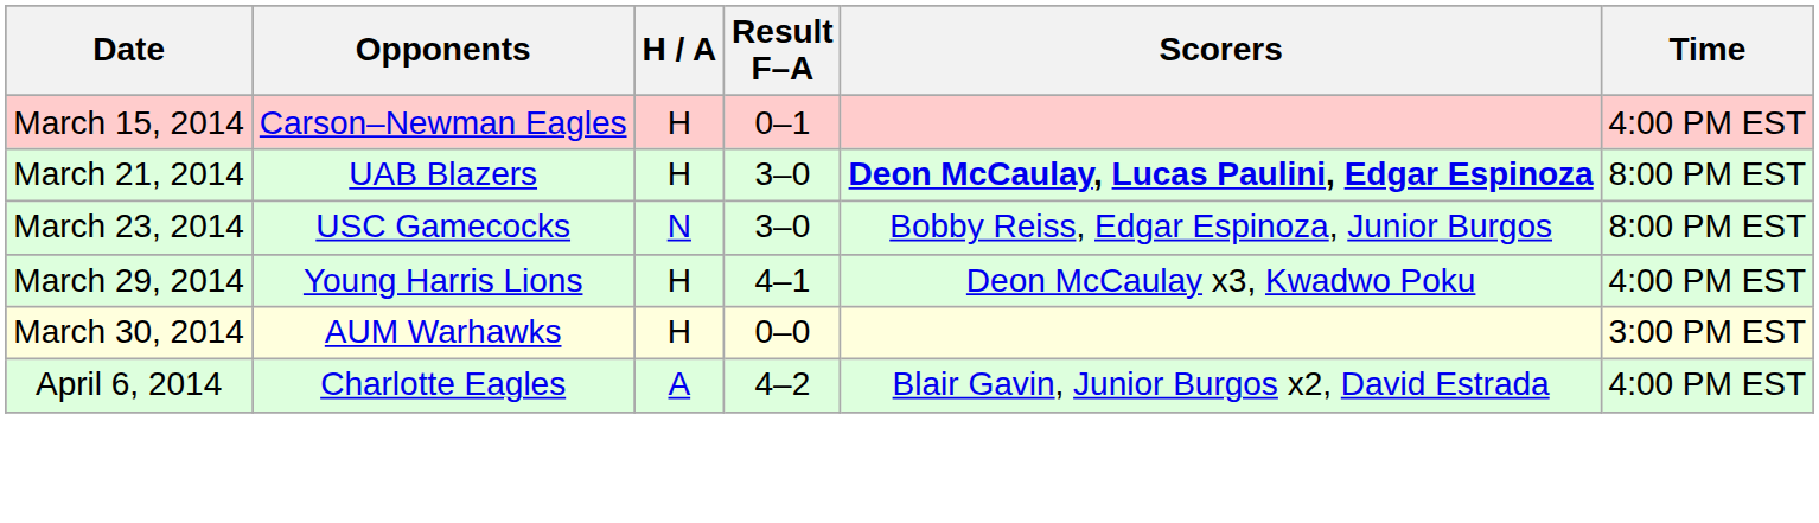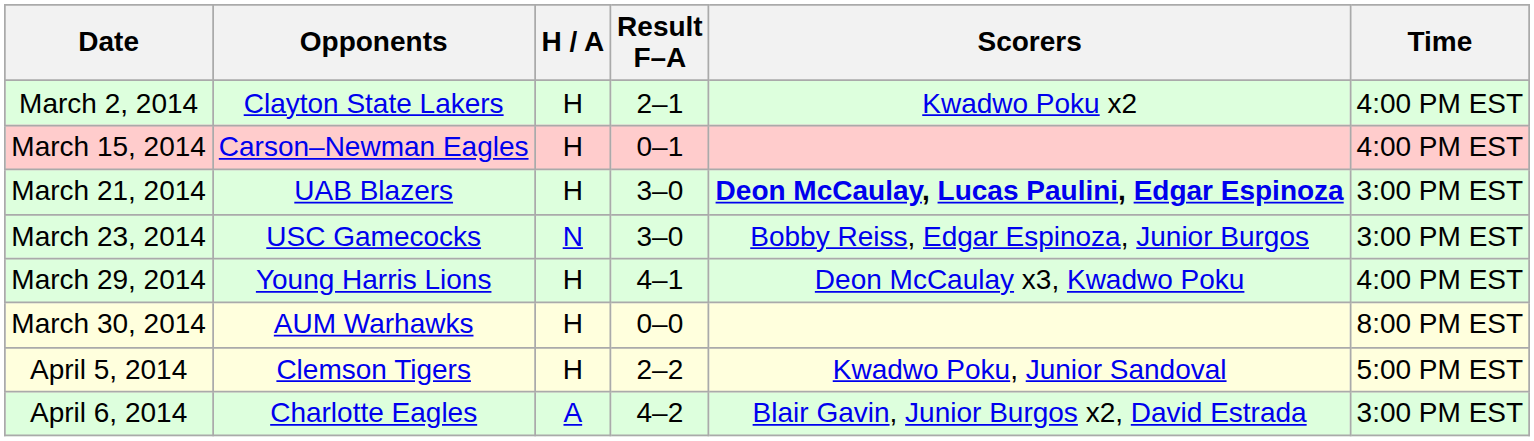+ row: March 2, 2014 | Clayton State Lakers | H | 2–1 | Kwadwo Poku x2 | 4:00 PM EST
March 21, 2014 | Time: 8:00 PM EST -> 3:00 PM EST
March 23, 2014 | Time: 8:00 PM EST -> 3:00 PM EST
March 30, 2014 | Time: 3:00 PM EST -> 8:00 PM EST
+ row: April 5, 2014 | Clemson Tigers | H | 2–2 | Kwadwo Poku, Junior Sandoval | 5:00 PM EST
April 6, 2014 | Time: 4:00 PM EST -> 3:00 PM EST
